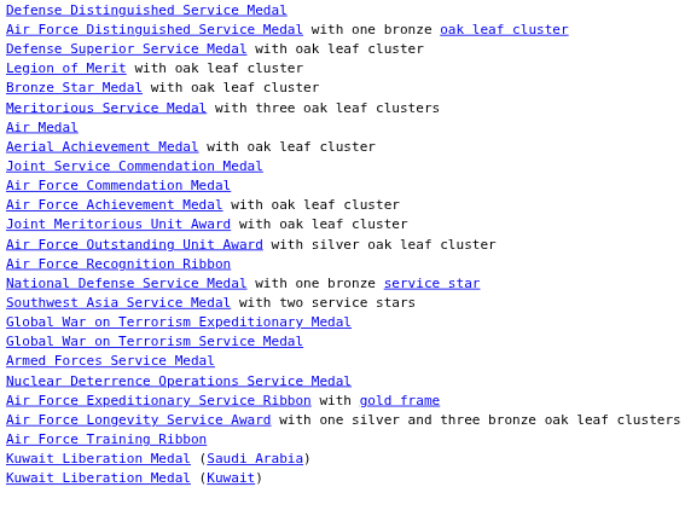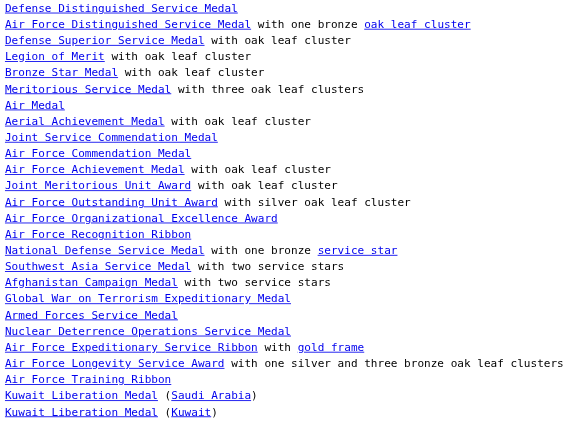+ row: Air Force Organizational Excellence Award
+ row: Afghanistan Campaign Medal with two service stars
- row: Global War on Terrorism Service Medal
